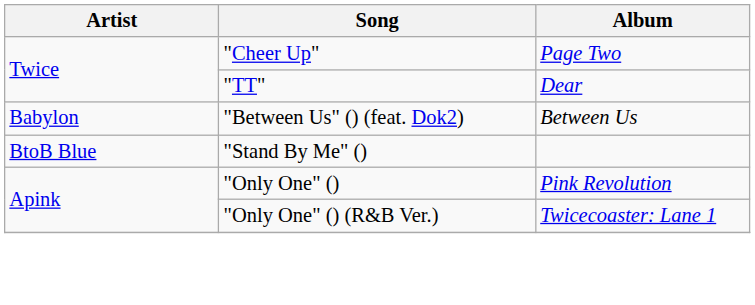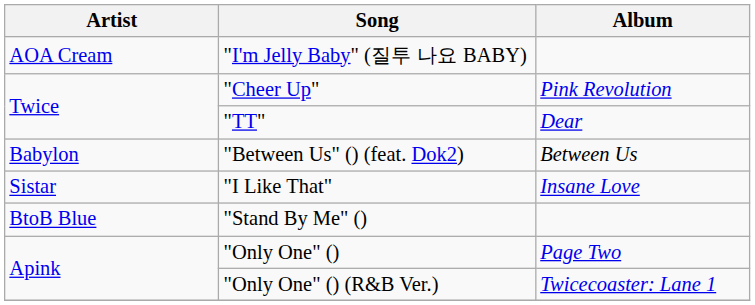+ row: AOA Cream | "I'm Jelly Baby" (질투 나요 BABY)
"Cheer Up" | Album: Page Two -> Pink Revolution
+ row: Sistar | "I Like That" | Insane Love
"Only One" () | Album: Pink Revolution -> Page Two
